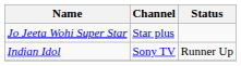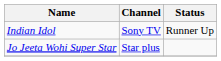rows swapped: Indian Idol <-> Jo Jeeta Wohi Super Star
